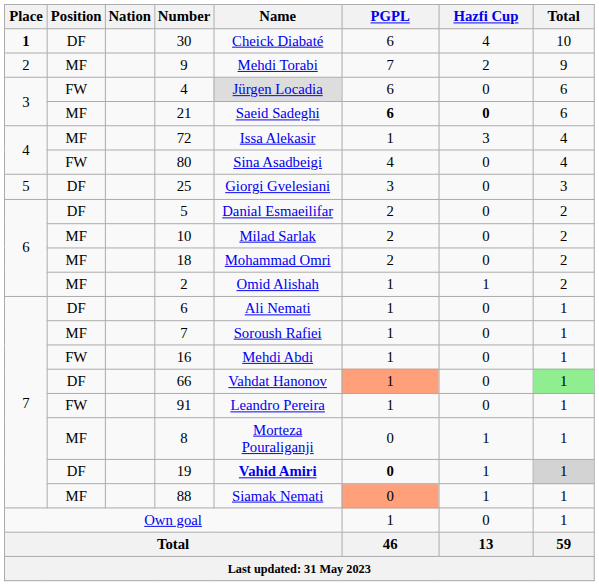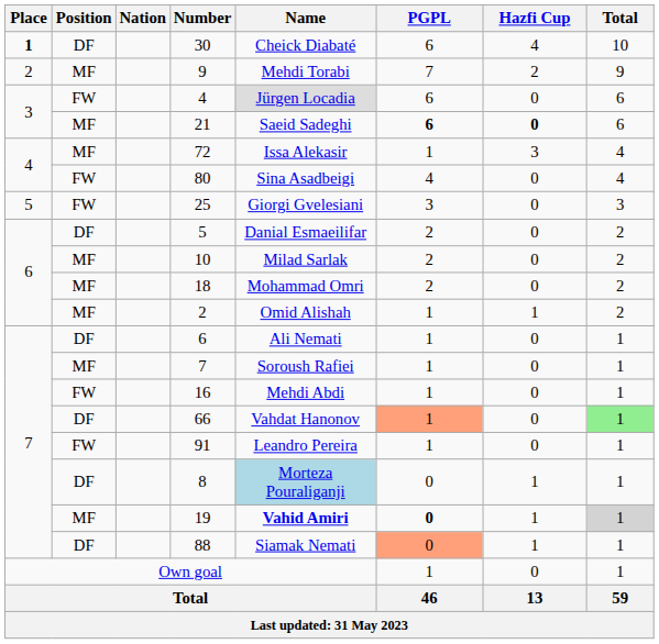25 | Position: DF -> FW
8 | Position: MF -> DF
8 | Name: no background -> lightblue background
19 | Position: DF -> MF
88 | Position: MF -> DF
